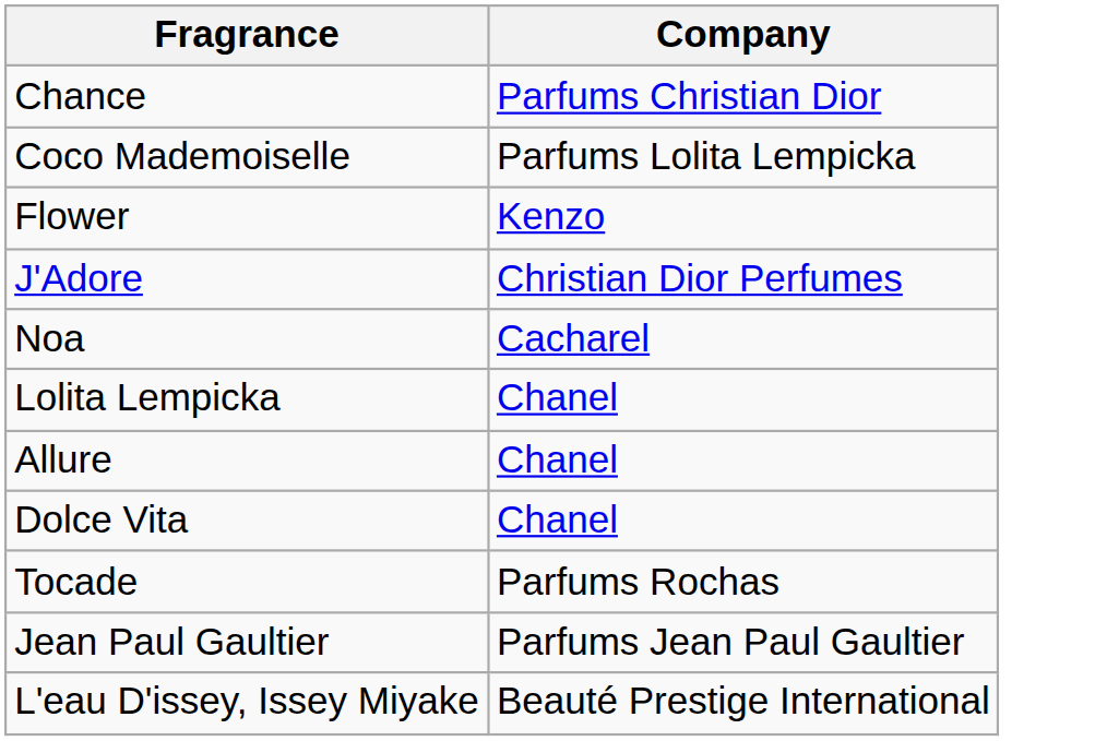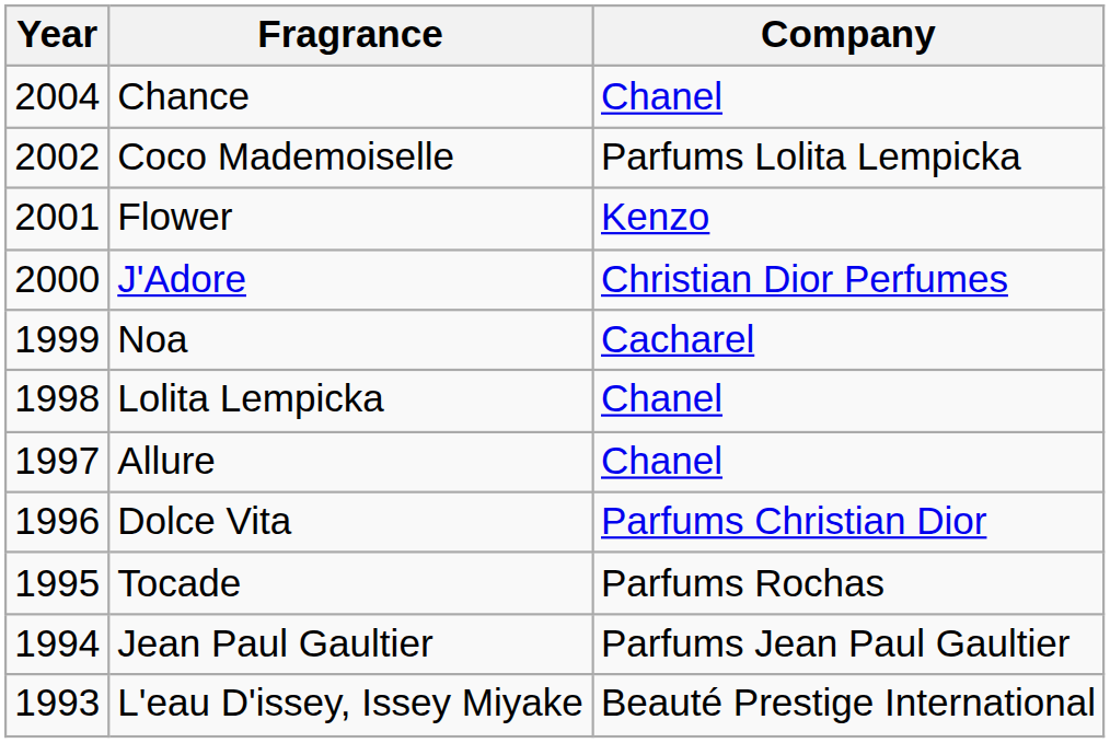+ column: Year | 2004 | 2002 | 2001 | 2000 | 1999 | 1998 | 1997 | 1996 | 1995 | 1994 | 1993
Chance | Company: Parfums Christian Dior -> Chanel
Dolce Vita | Company: Chanel -> Parfums Christian Dior
